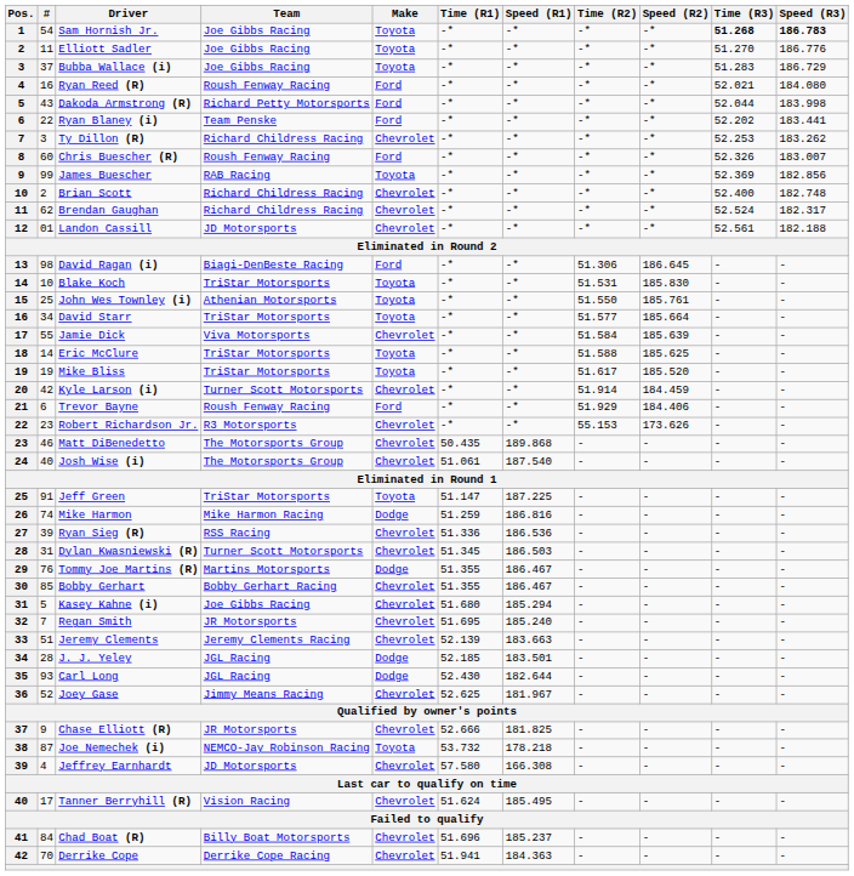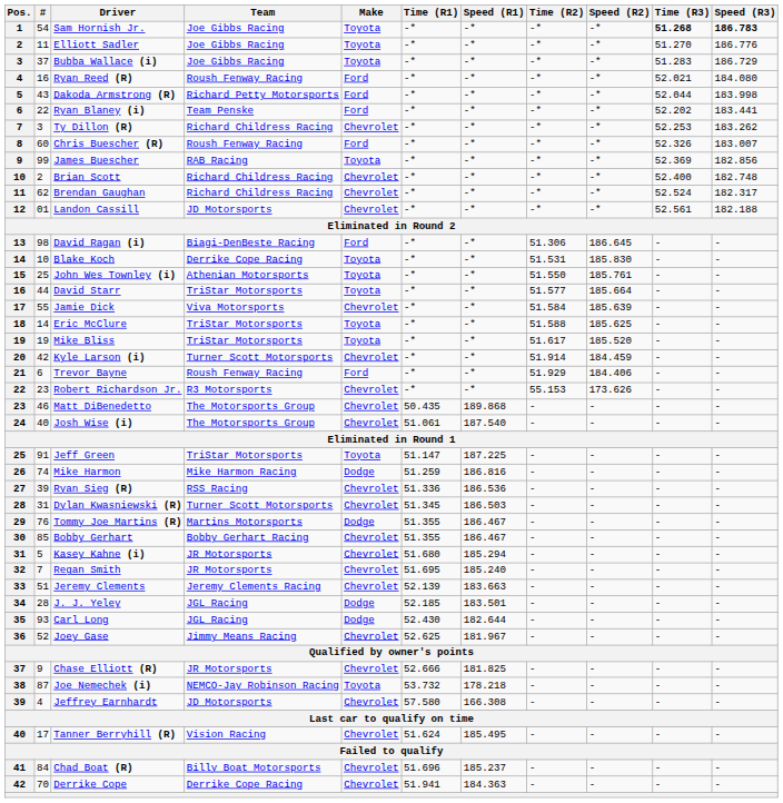Blake Koch | Team: TriStar Motorsports -> Derrike Cope Racing
David Starr | #: 34 -> 44
Kasey Kahne (i) | Team: Joe Gibbs Racing -> JR Motorsports
